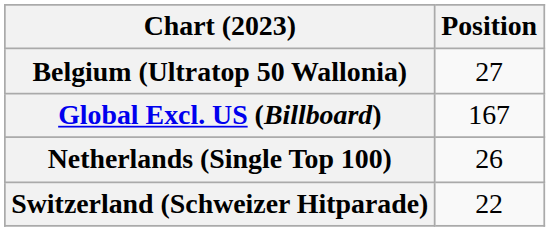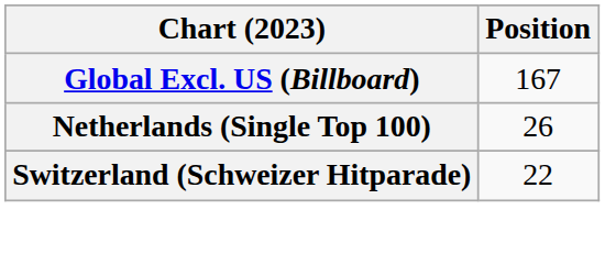- row: Belgium (Ultratop 50 Wallonia) | 27
